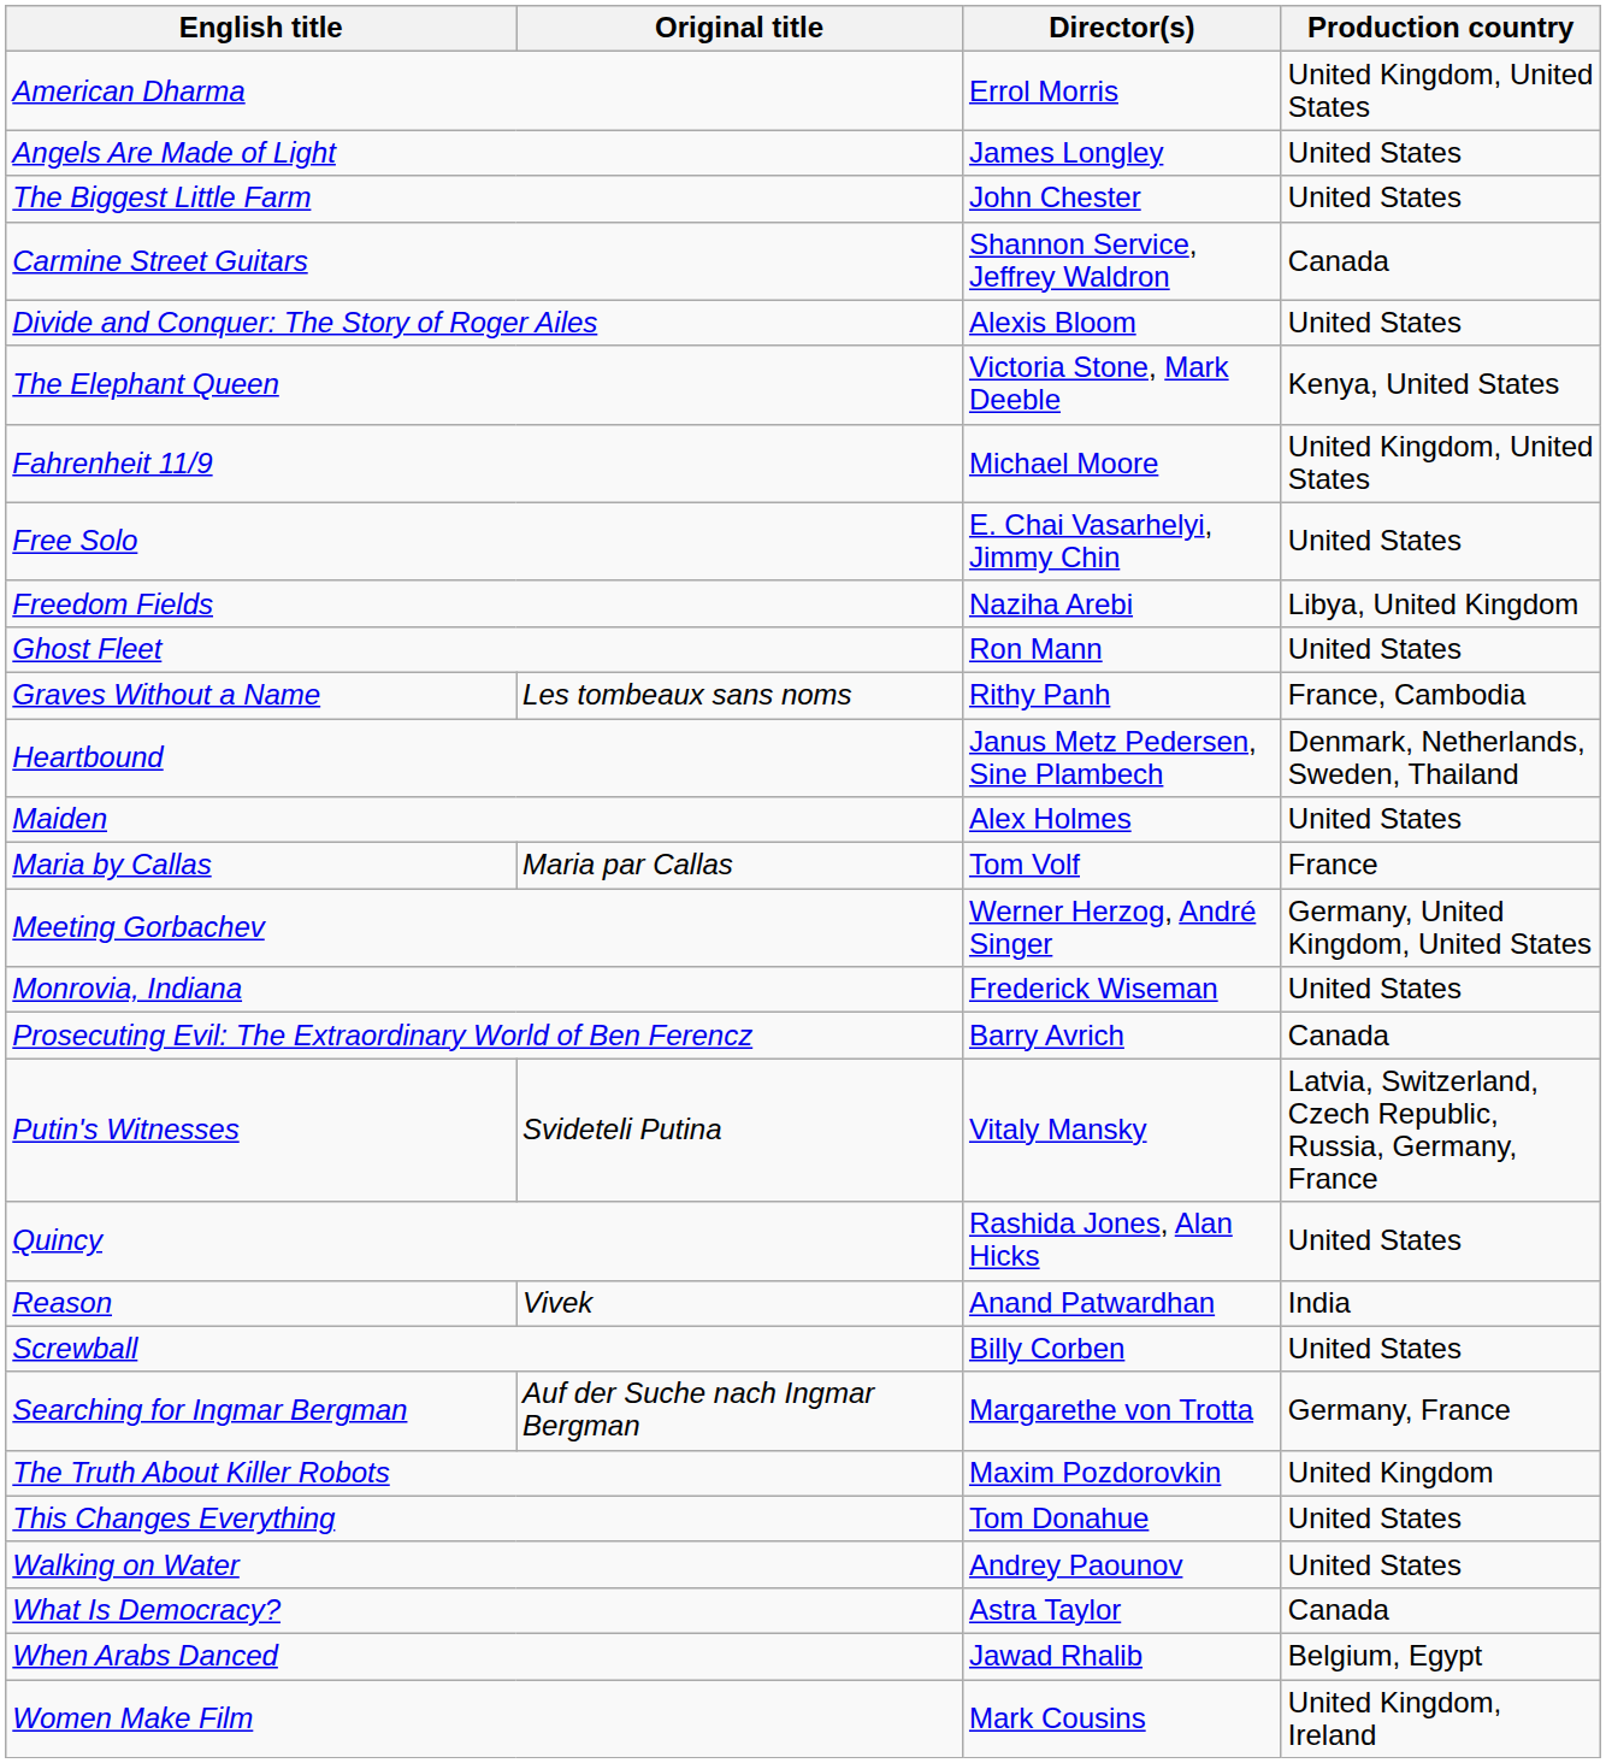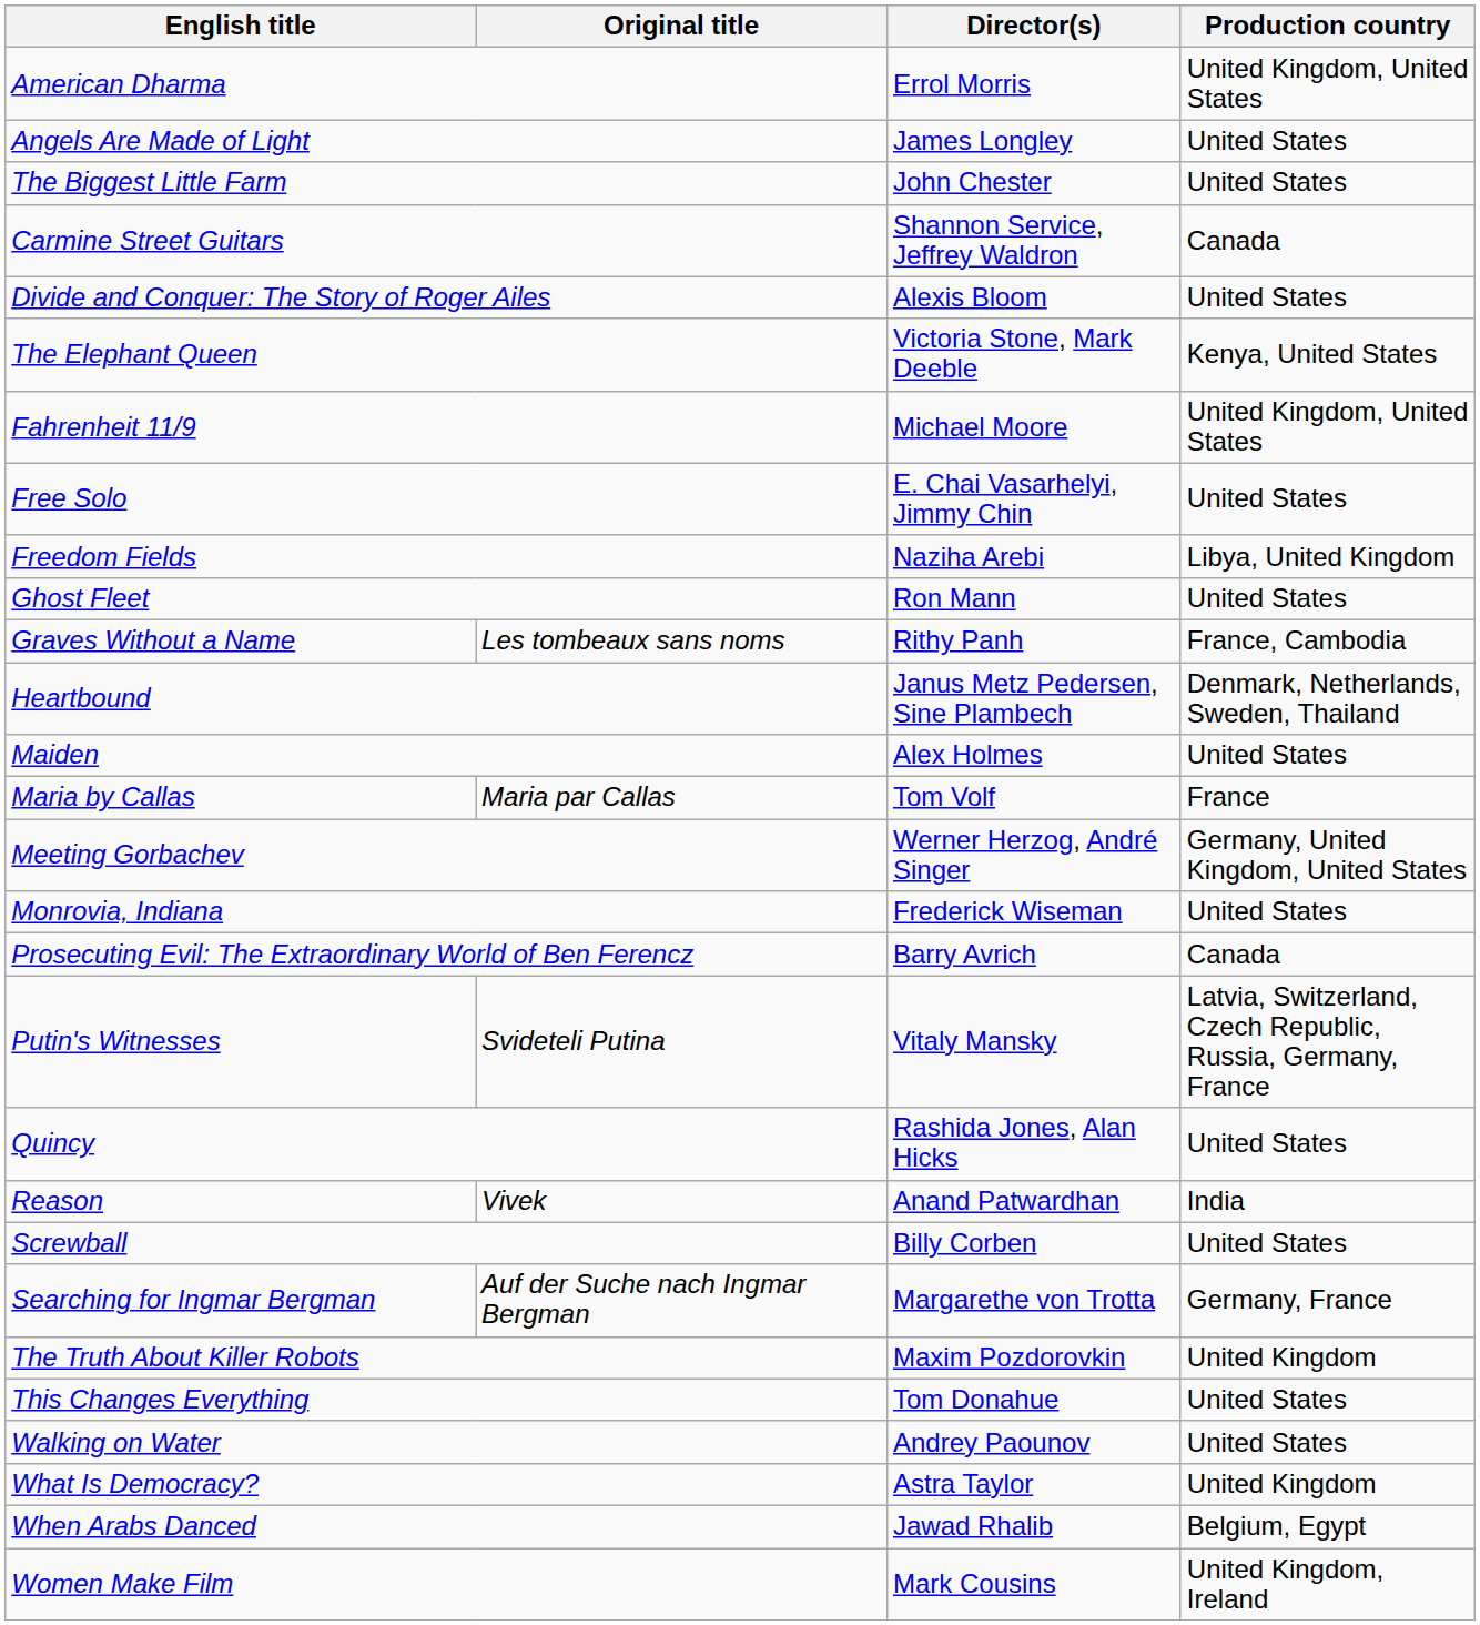What Is Democracy? | Production country: Canada -> United Kingdom
